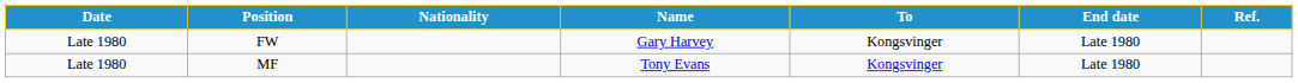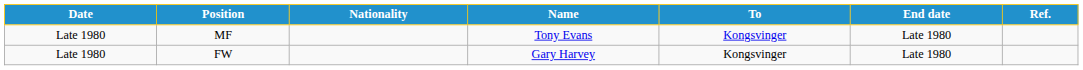rows swapped: MF <-> FW
